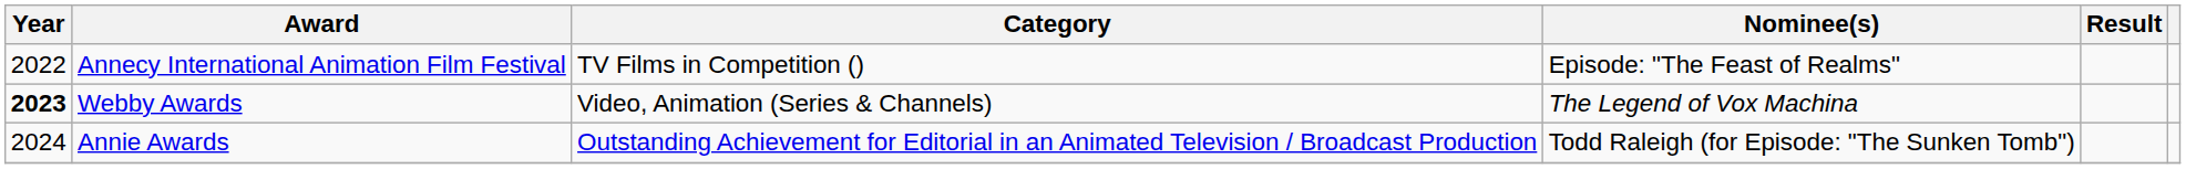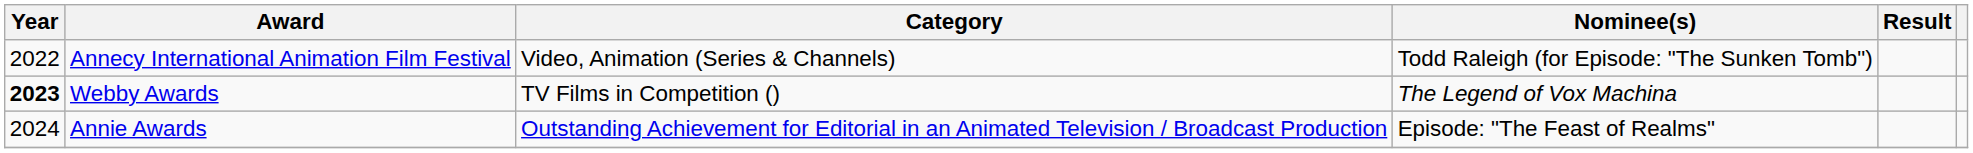Annecy International Animation Film Festival | Category: TV Films in Competition () -> Video, Animation (Series & Channels)
Annecy International Animation Film Festival | Nominee(s): Episode: "The Feast of Realms" -> Todd Raleigh (for Episode: "The Sunken Tomb")
Webby Awards | Category: Video, Animation (Series & Channels) -> TV Films in Competition ()
Annie Awards | Nominee(s): Todd Raleigh (for Episode: "The Sunken Tomb") -> Episode: "The Feast of Realms"
